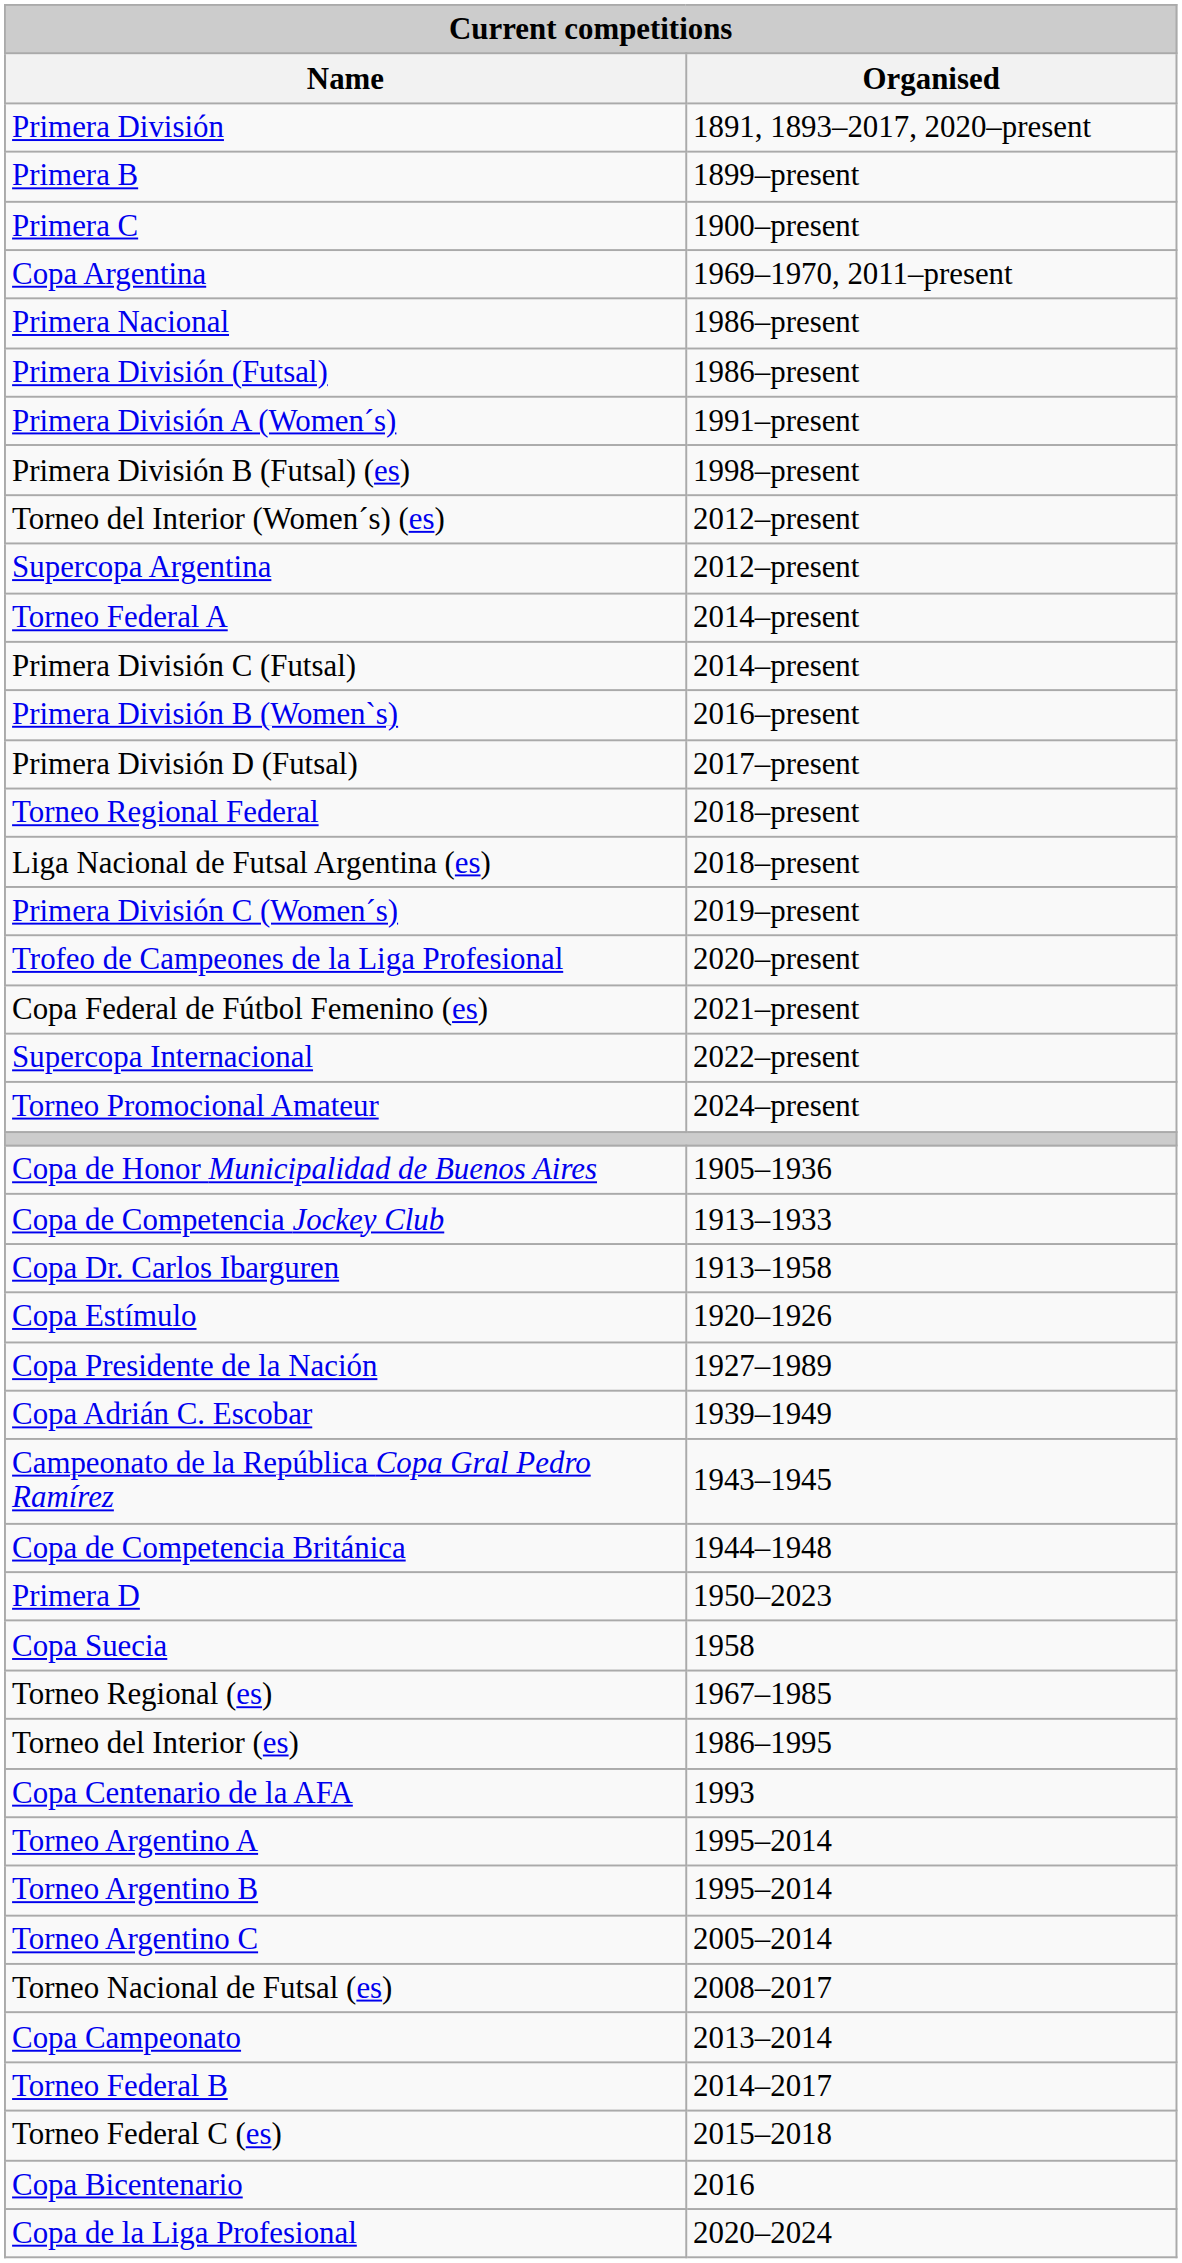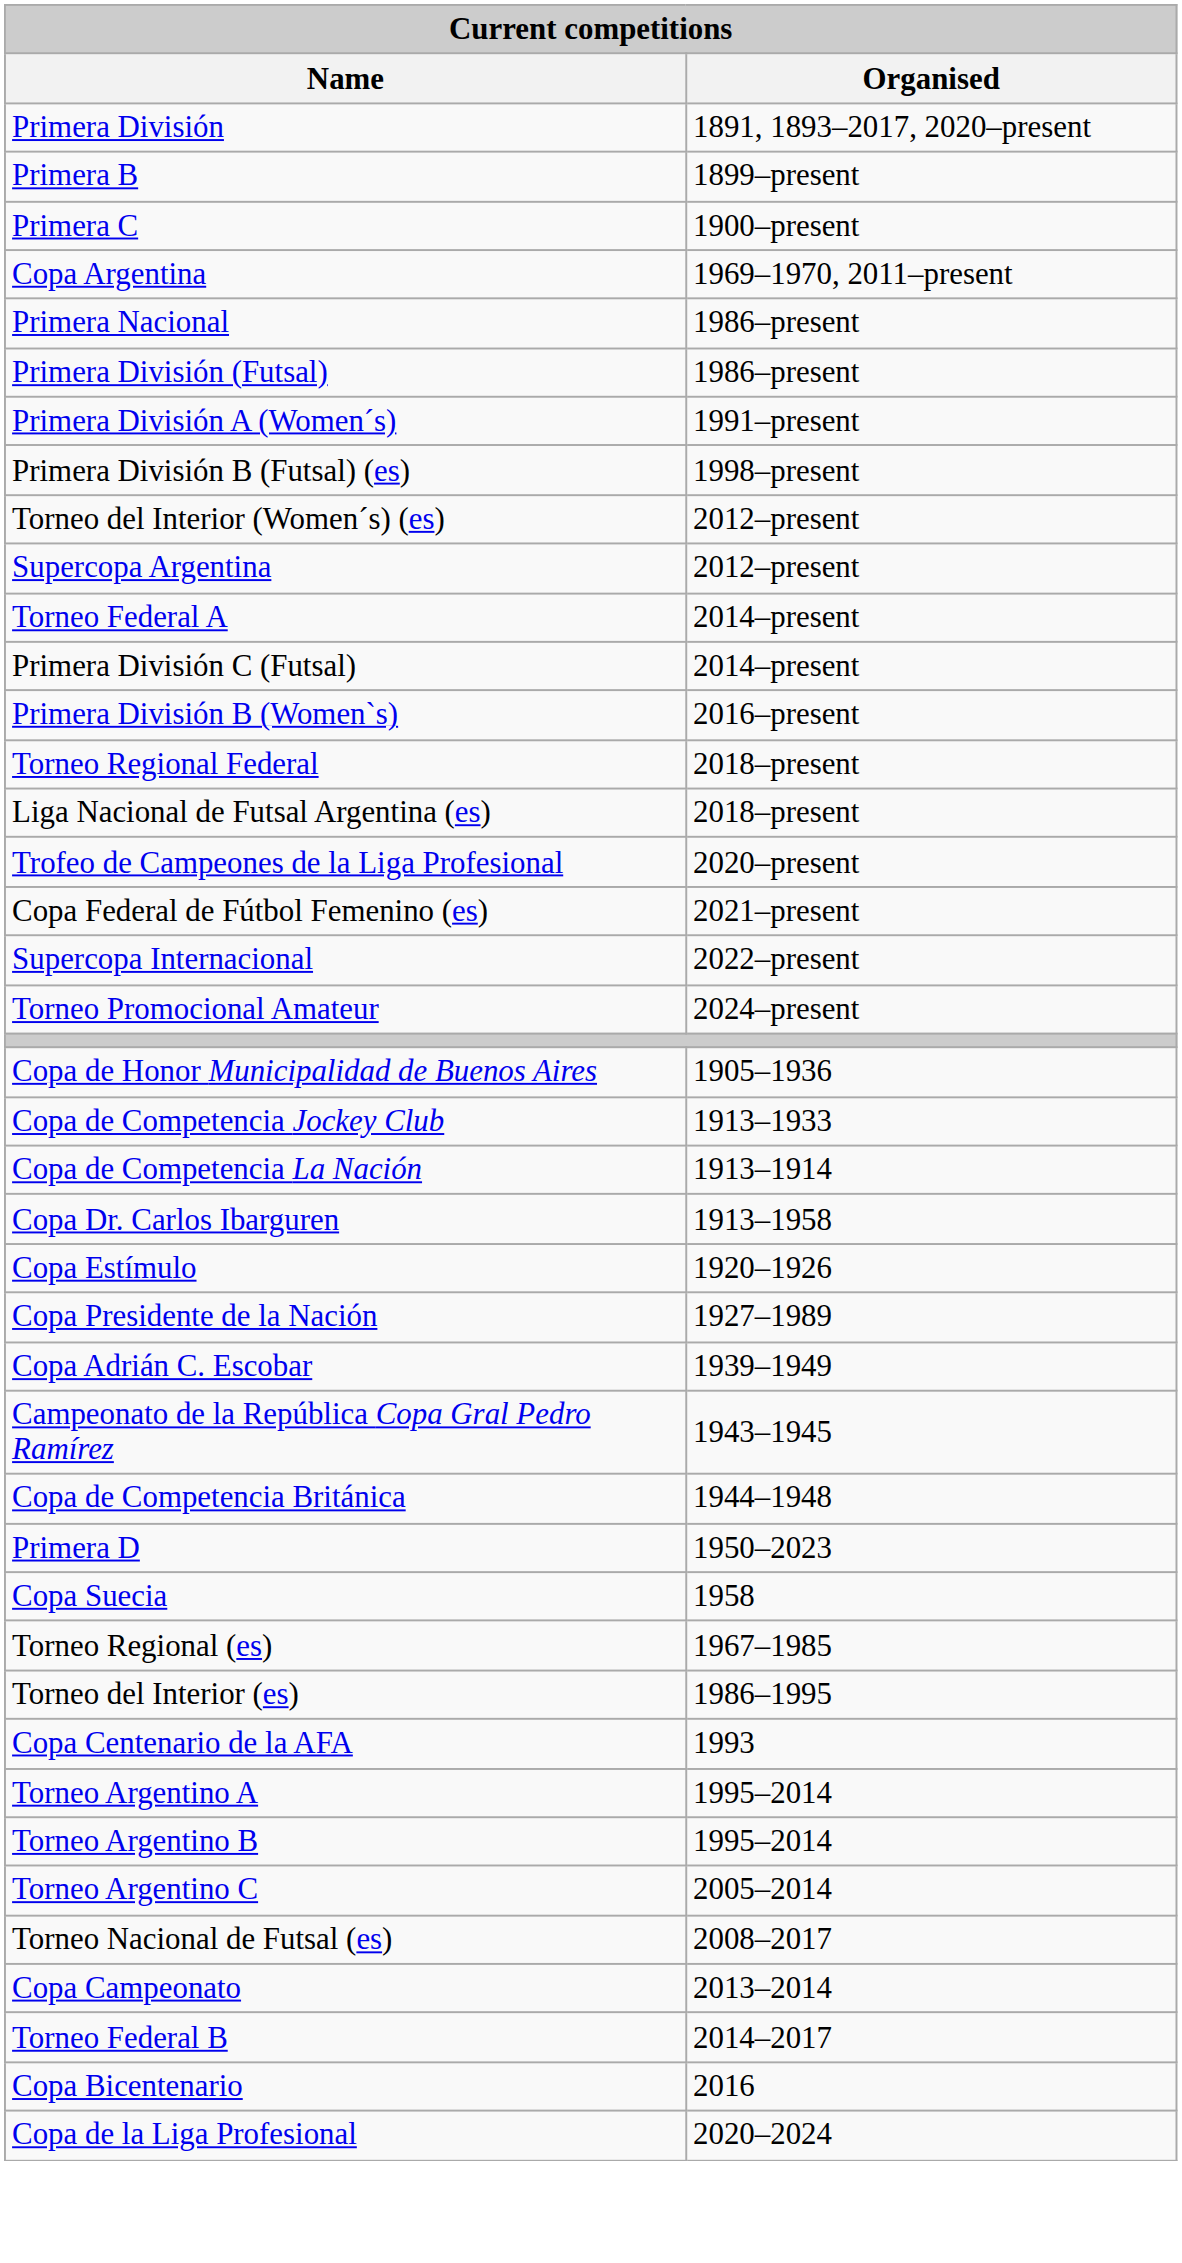- row: Primera División D (Futsal) | 2017–present
- row: Primera División C (Women´s) | 2019–present
+ row: Copa de Competencia La Nación | 1913–1914
- row: Torneo Federal C (es) | 2015–2018
